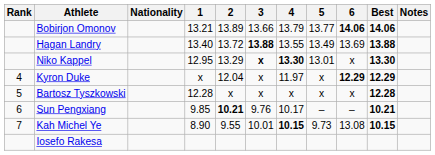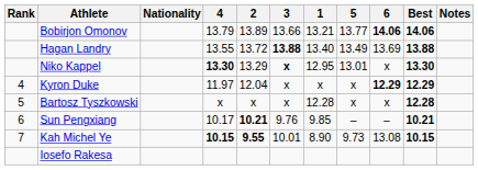columns swapped: 1 <-> 4
Kah Michel Ye | 2: normal -> bold
